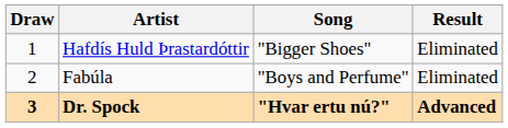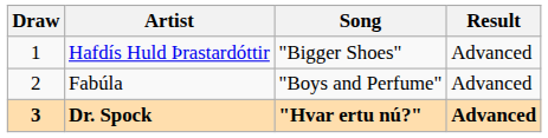Hafdís Huld Þrastardóttir | Result: Eliminated -> Advanced
Fabúla | Result: Eliminated -> Advanced
